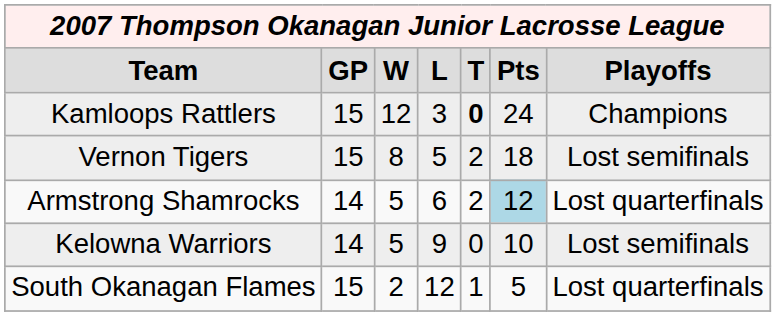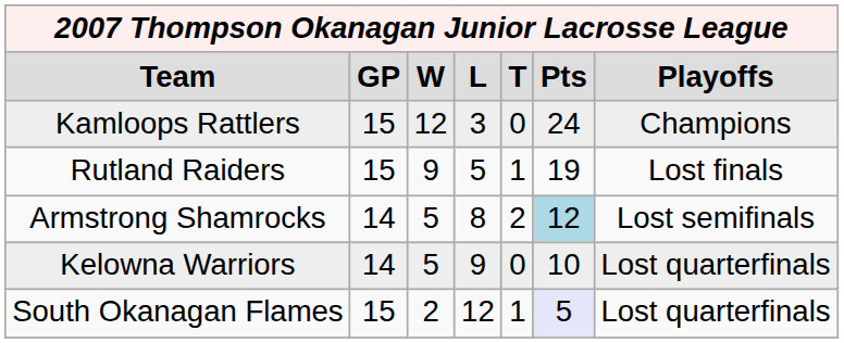Kamloops Rattlers | column 5: bold -> normal
+ row: Rutland Raiders | 15 | 9 | 5 | 1 | 19 | Lost finals
- row: Vernon Tigers | 15 | 8 | 5 | 2 | 18 | Lost semifinals
Armstrong Shamrocks | column 4: 6 -> 8
Armstrong Shamrocks | column 7: Lost quarterfinals -> Lost semifinals
Kelowna Warriors | column 7: Lost semifinals -> Lost quarterfinals
South Okanagan Flames | column 6: no background -> lavender background
